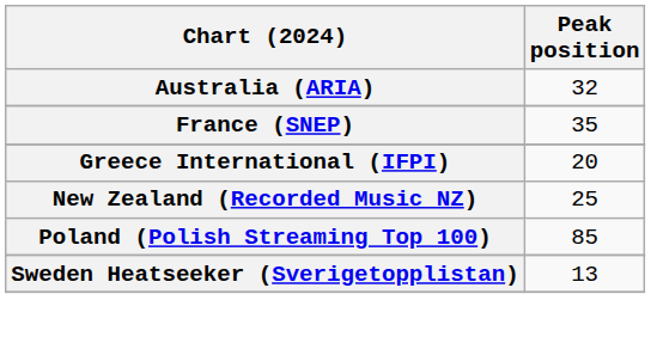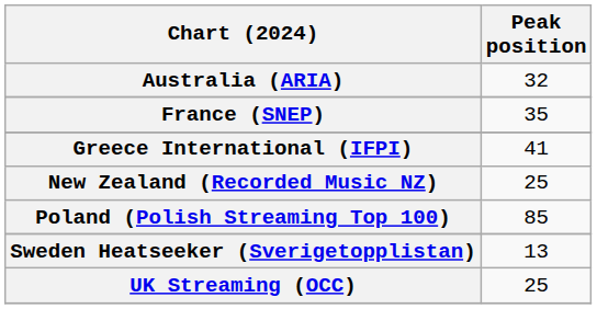Greece International (IFPI) | Peak position: 20 -> 41
+ row: UK Streaming (OCC) | 25
